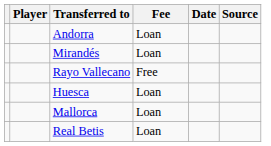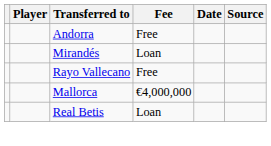Andorra | Fee: Loan -> Free
- row: Huesca | Loan
Mallorca | Fee: Loan -> €4,000,000
